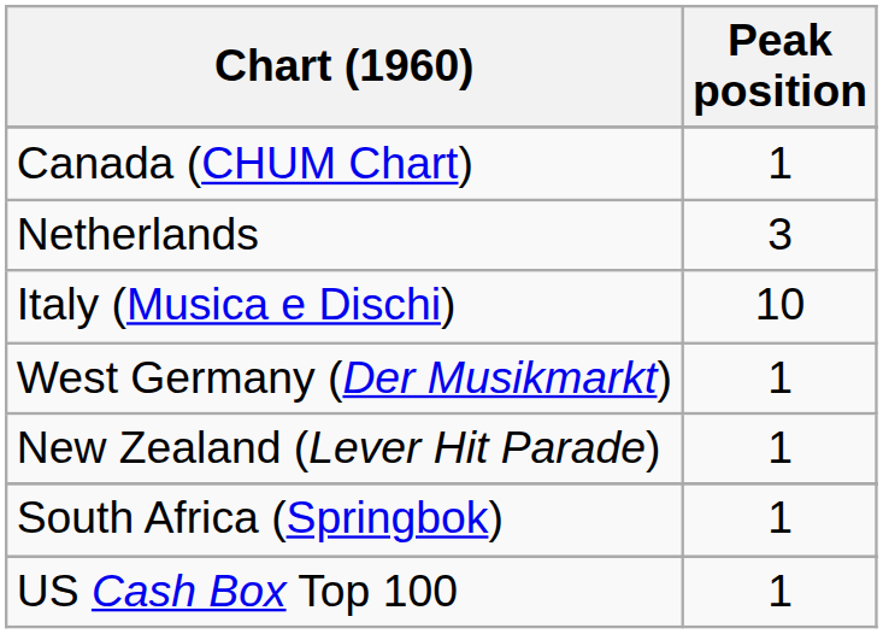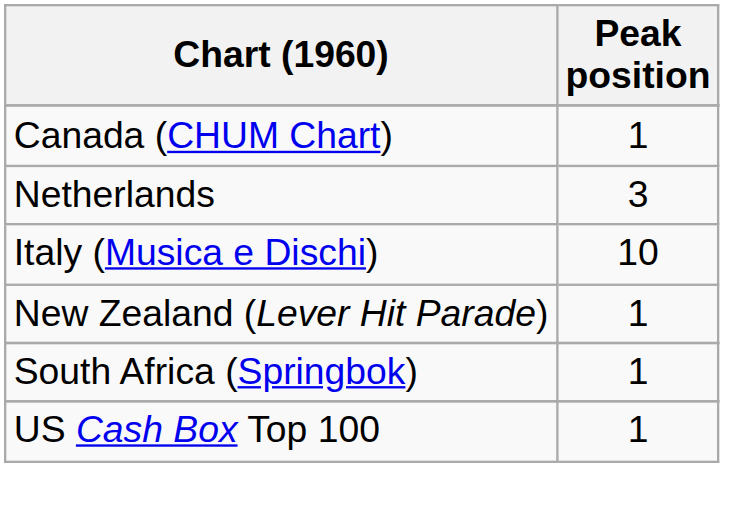- row: West Germany (Der Musikmarkt) | 1
